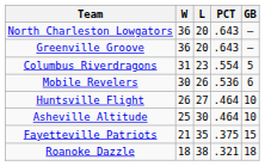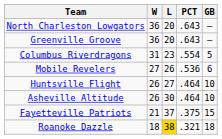Mobile Revelers | W: 30 -> 27
Asheville Altitude | W: 25 -> 26
Fayetteville Patriots | L: 35 -> 37
Roanoke Dazzle | L: no background -> gold background
